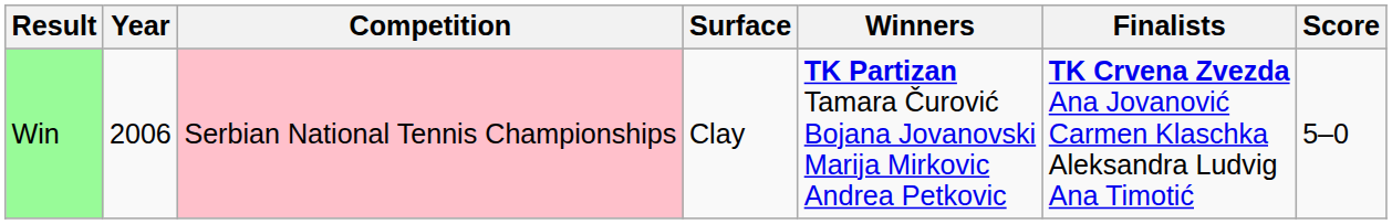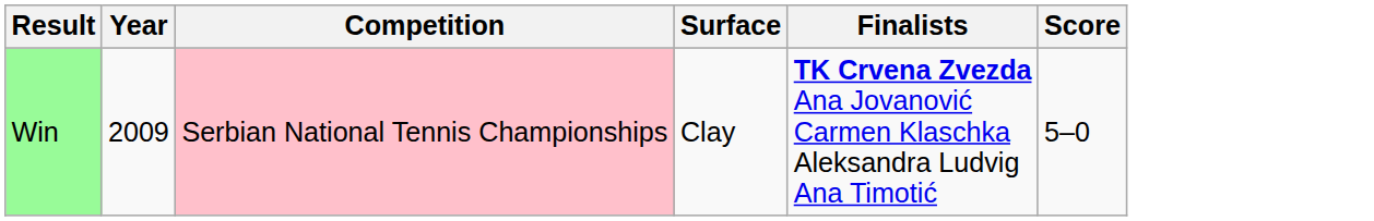- column: Winners | TK Partizan Tamara Čurović Bojana Jovanovski Marija Mirkovic Andrea Petkovic
Win | Year: 2006 -> 2009
